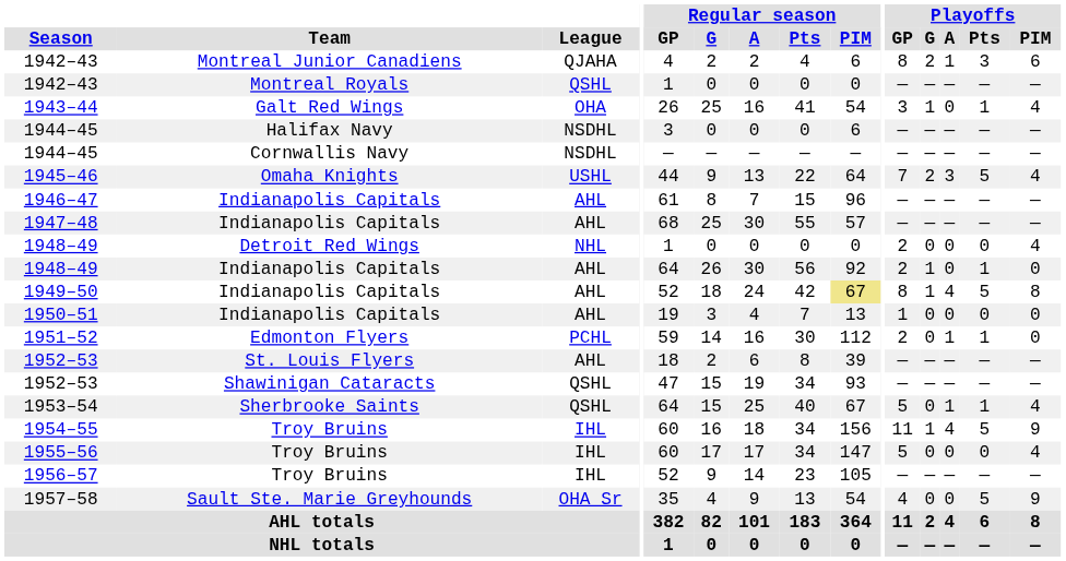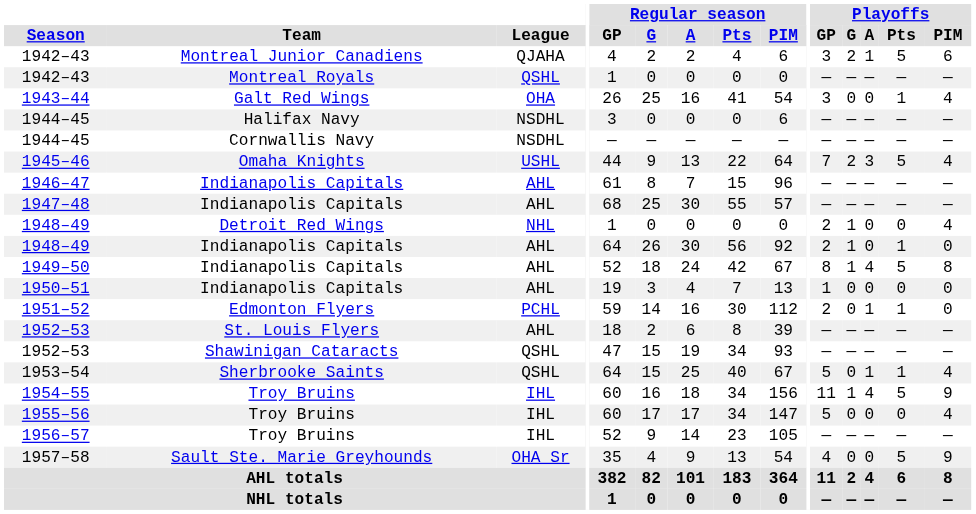1942–43 / Montreal Junior Canadiens | Playoffs / GP: 8 -> 3
1942–43 / Montreal Junior Canadiens | Playoffs / Pts: 3 -> 5
1943–44 | Playoffs / G: 1 -> 0
1948–49 / Detroit Red Wings | Playoffs / G: 0 -> 1
1949–50 | Regular season / PIM: khaki background -> no background
